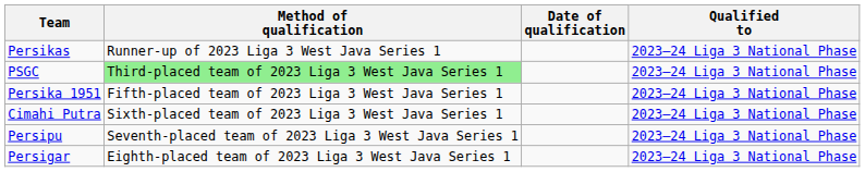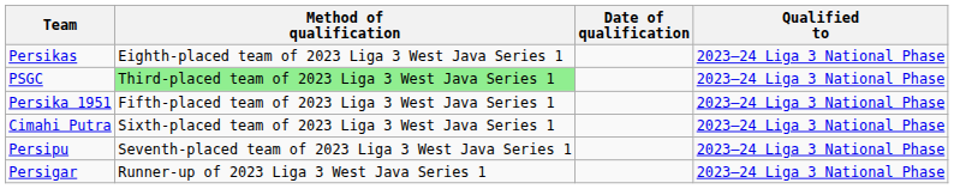Persikas | Method of qualification: Runner-up of 2023 Liga 3 West Java Series 1 -> Eighth-placed team of 2023 Liga 3 West Java Series 1
Persigar | Method of qualification: Eighth-placed team of 2023 Liga 3 West Java Series 1 -> Runner-up of 2023 Liga 3 West Java Series 1
